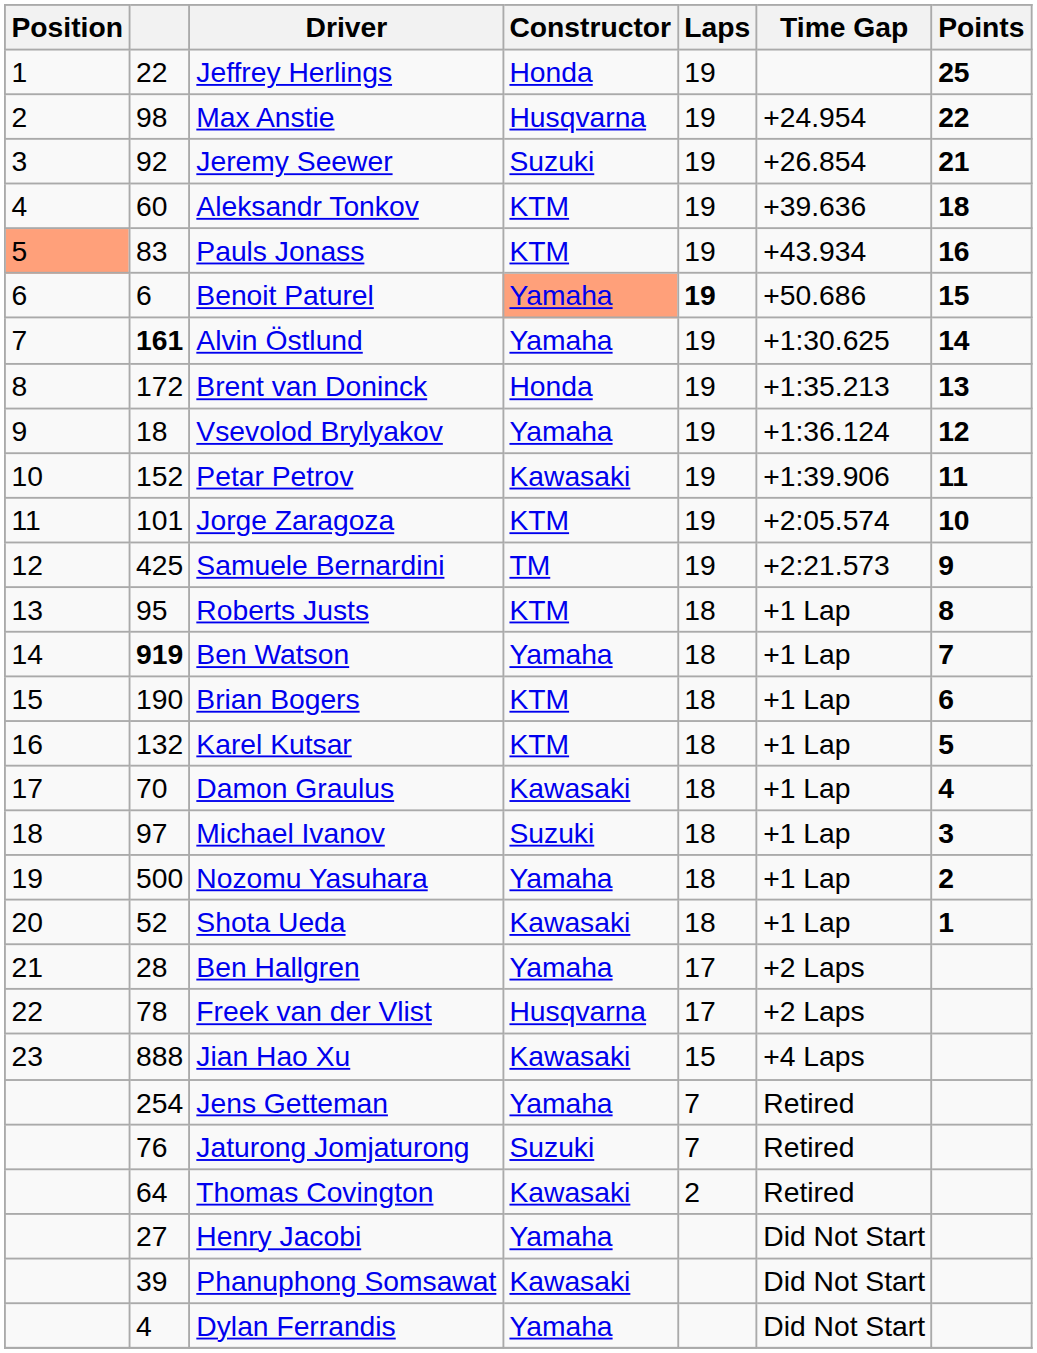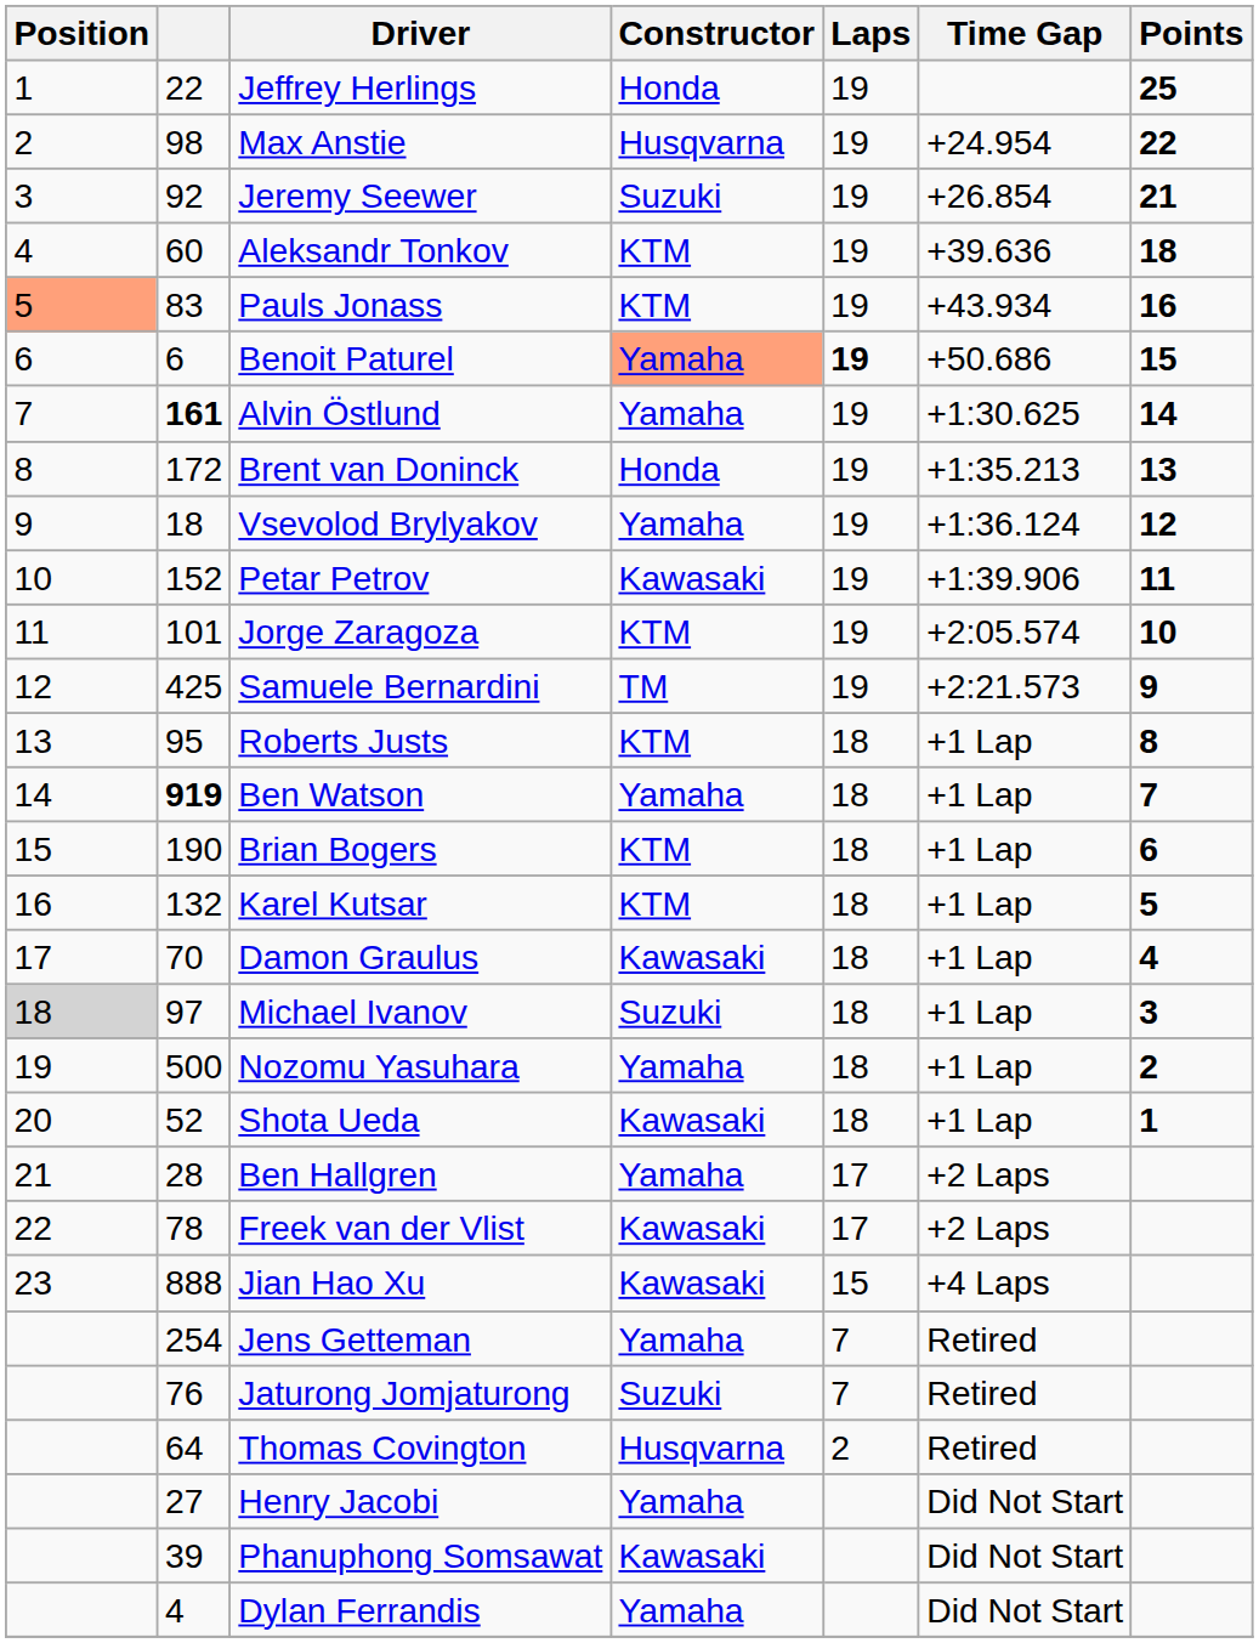Michael Ivanov | Position: no background -> lightgrey background
Freek van der Vlist | Constructor: Husqvarna -> Kawasaki
Thomas Covington | Constructor: Kawasaki -> Husqvarna
